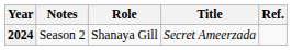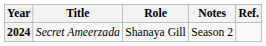columns swapped: Title <-> Notes
